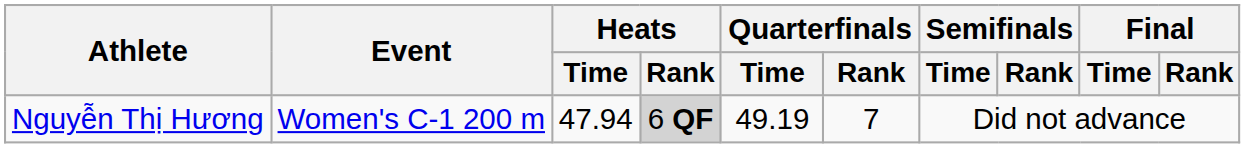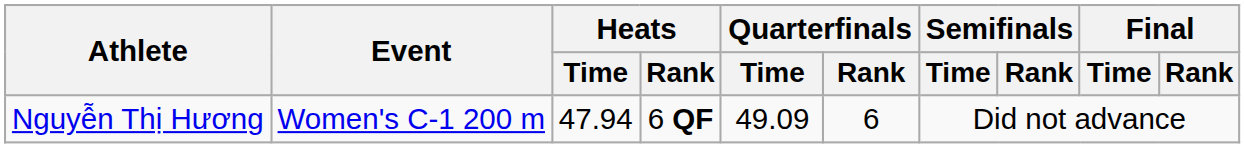Nguyễn Thị Hương | Heats / Rank: lightgrey background -> no background
Nguyễn Thị Hương | Quarterfinals / Time: 49.19 -> 49.09
Nguyễn Thị Hương | Quarterfinals / Rank: 7 -> 6
